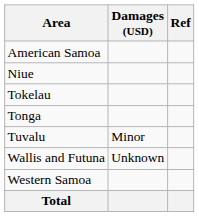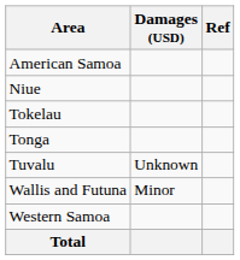Tuvalu | Damages (USD): Minor -> Unknown
Wallis and Futuna | Damages (USD): Unknown -> Minor
